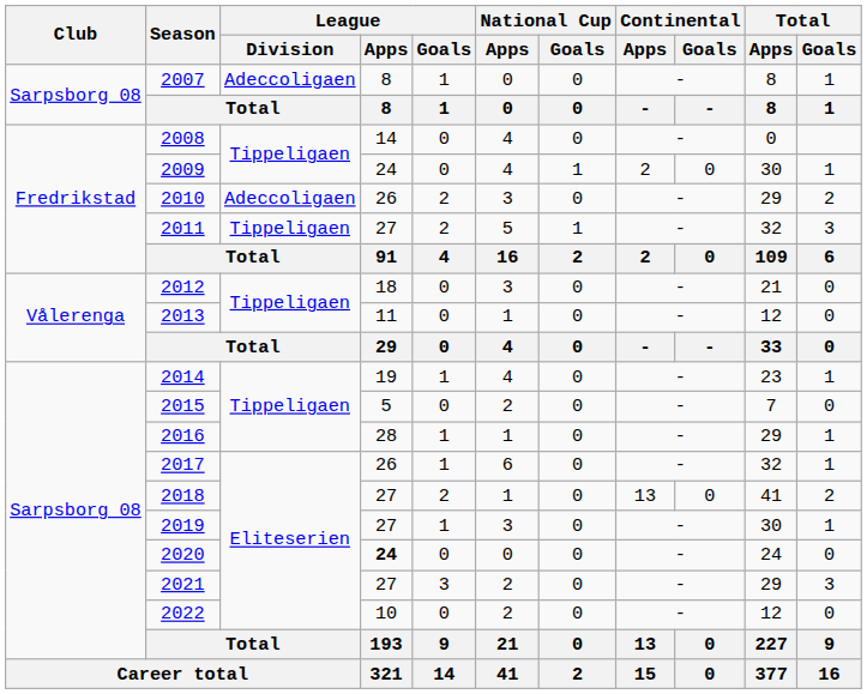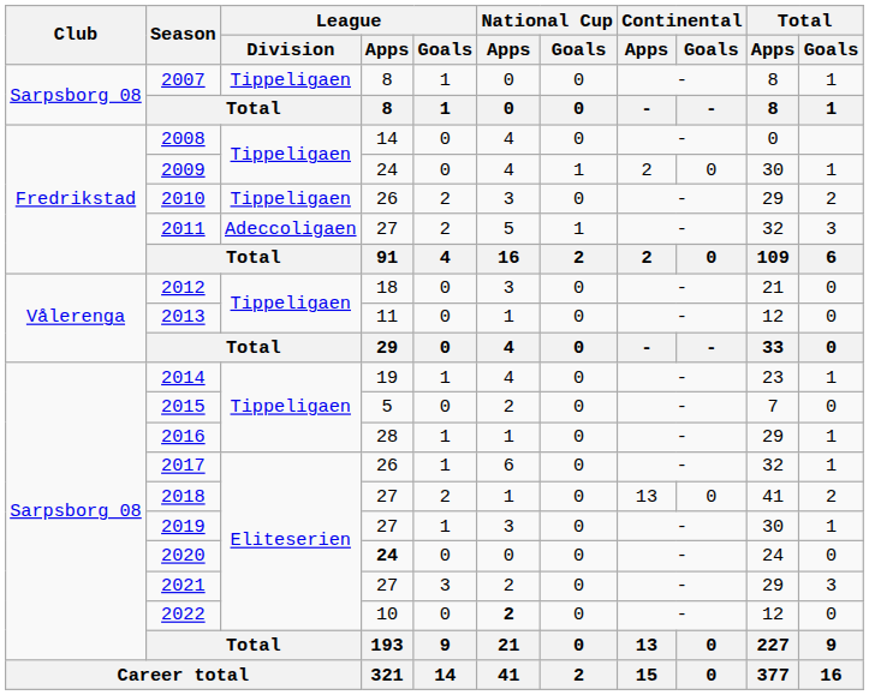2007 | League / Division: Adeccoligaen -> Tippeligaen
2010 | League / Division: Adeccoligaen -> Tippeligaen
2011 | League / Division: Tippeligaen -> Adeccoligaen
2022 | National Cup / Apps: normal -> bold
